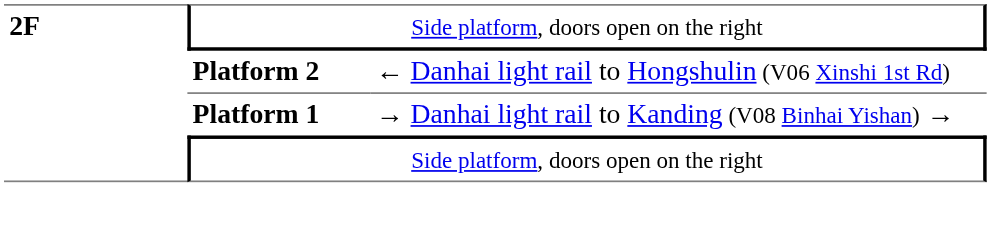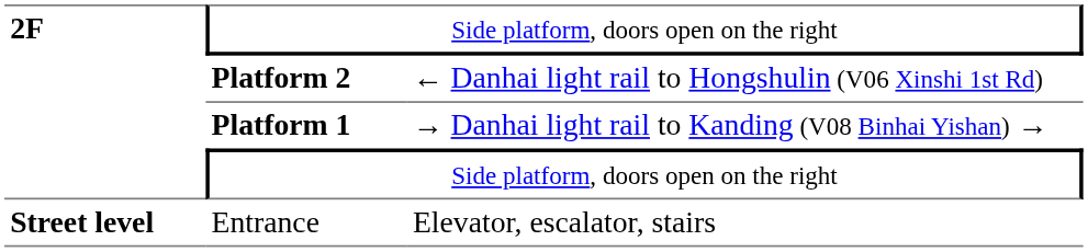+ row: Street level | Entrance | Elevator, escalator, stairs
